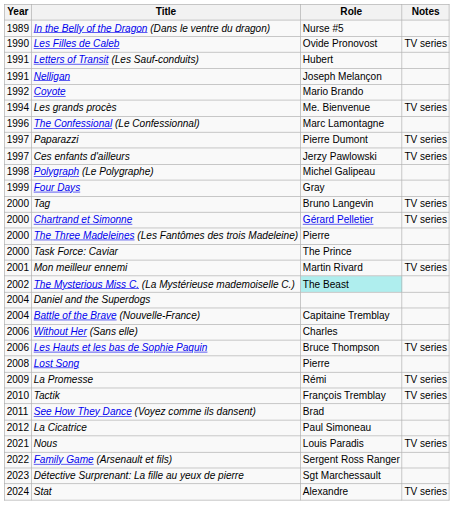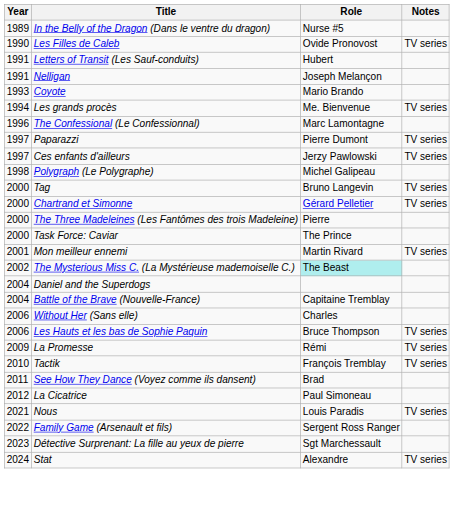Coyote | Year: 1992 -> 1993
- row: 1999 | Four Days | Gray
- row: 2008 | Lost Song | Pierre
